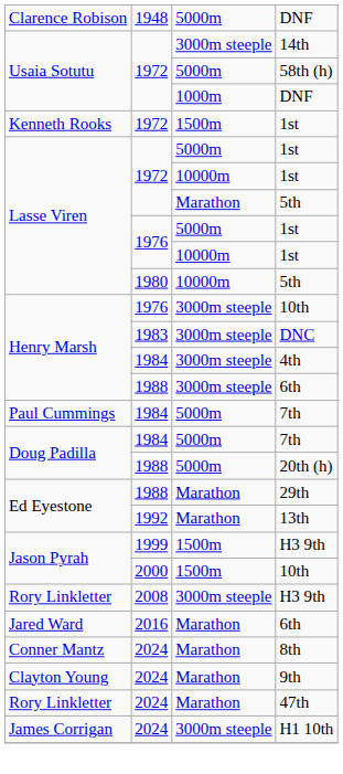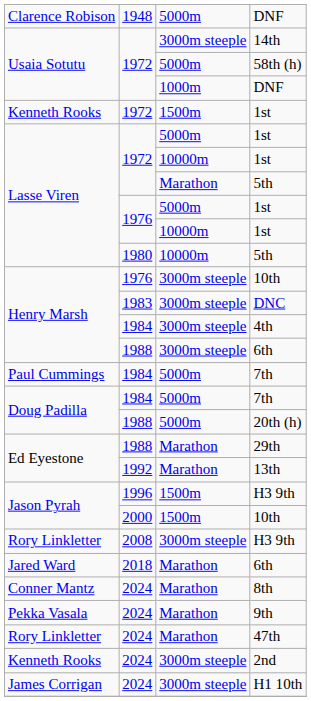1500m / H3 9th | column 2: 1999 -> 1996
Marathon / 6th | column 2: 2016 -> 2018
9th | column 1: Clayton Young -> Pekka Vasala
+ row: Kenneth Rooks | 2024 | 3000m steeple | 2nd
